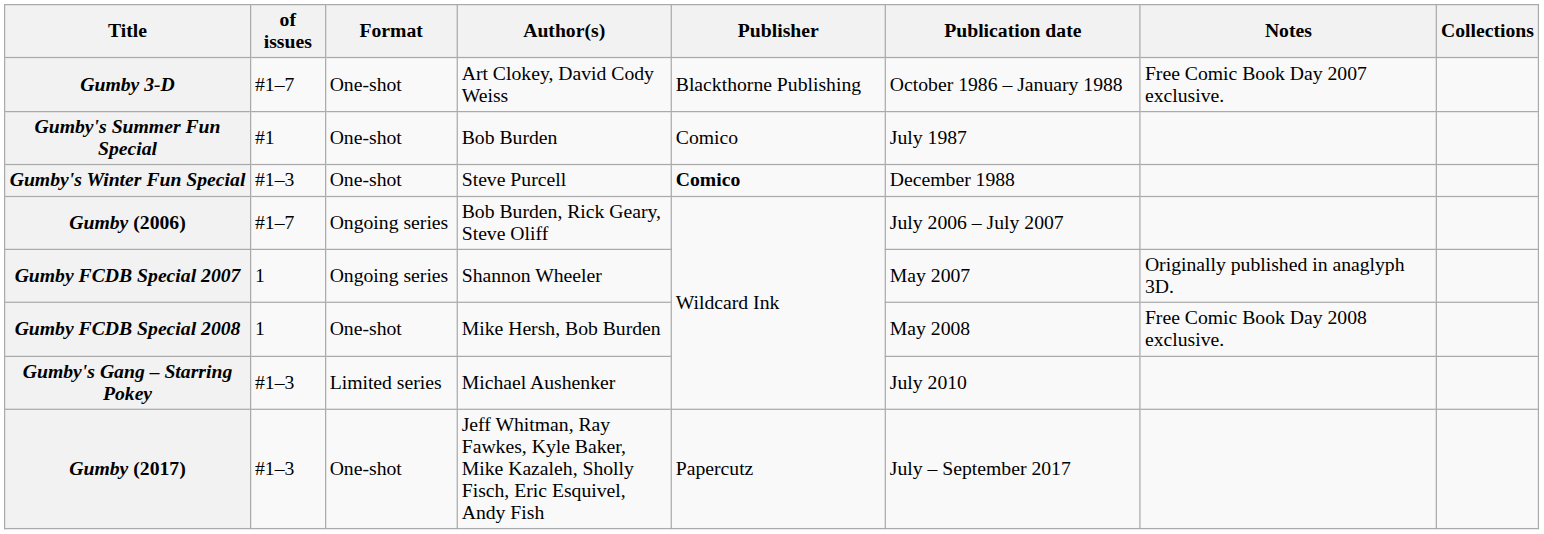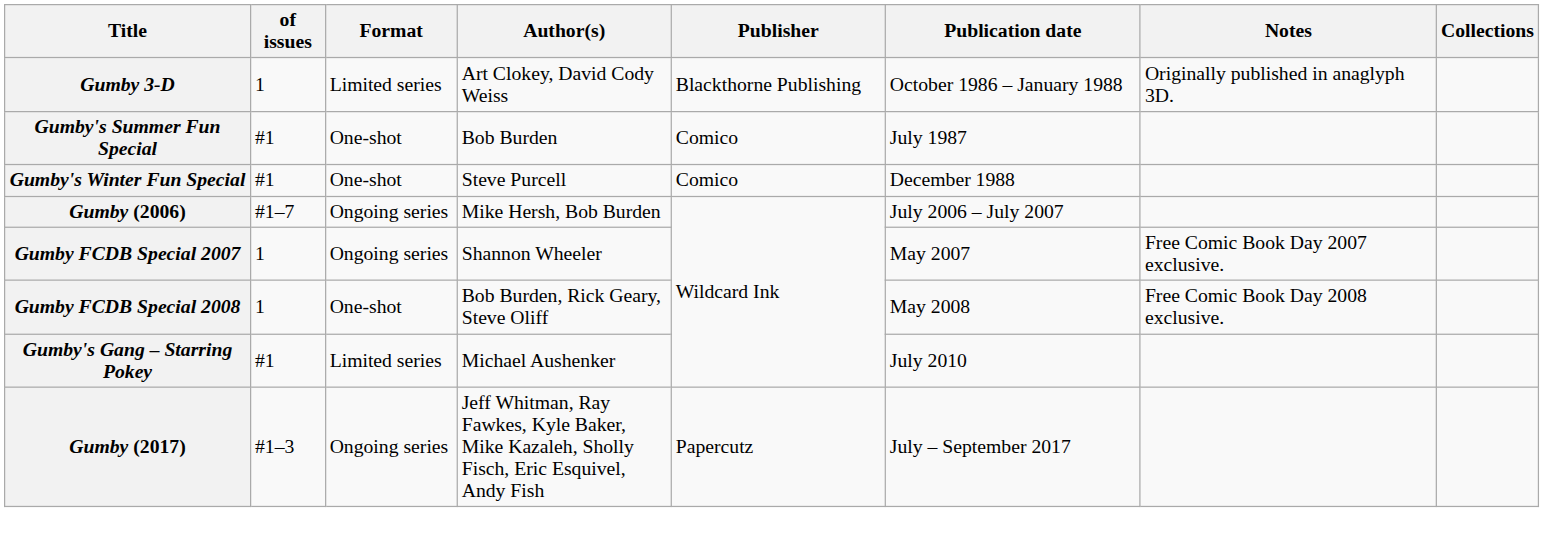Gumby 3-D | of issues: #1–7 -> 1
Gumby 3-D | Format: One-shot -> Limited series
Gumby 3-D | Notes: Free Comic Book Day 2007 exclusive. -> Originally published in anaglyph 3D.
Gumby's Winter Fun Special | of issues: #1–3 -> #1
Gumby's Winter Fun Special | Publisher: bold -> normal
Gumby (2006) | Author(s): Bob Burden, Rick Geary, Steve Oliff -> Mike Hersh, Bob Burden
Gumby FCDB Special 2007 | Notes: Originally published in anaglyph 3D. -> Free Comic Book Day 2007 exclusive.
Gumby FCDB Special 2008 | Author(s): Mike Hersh, Bob Burden -> Bob Burden, Rick Geary, Steve Oliff
Gumby's Gang – Starring Pokey | of issues: #1–3 -> #1
Gumby (2017) | Format: One-shot -> Ongoing series
